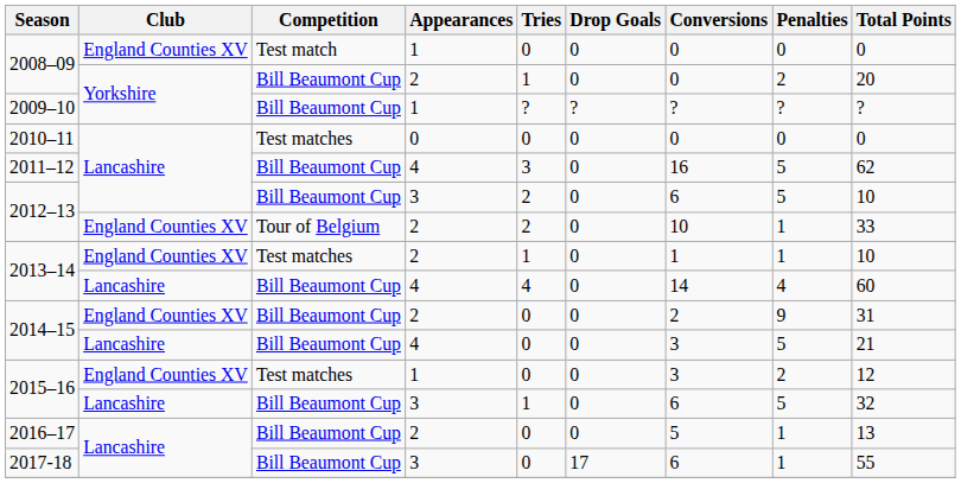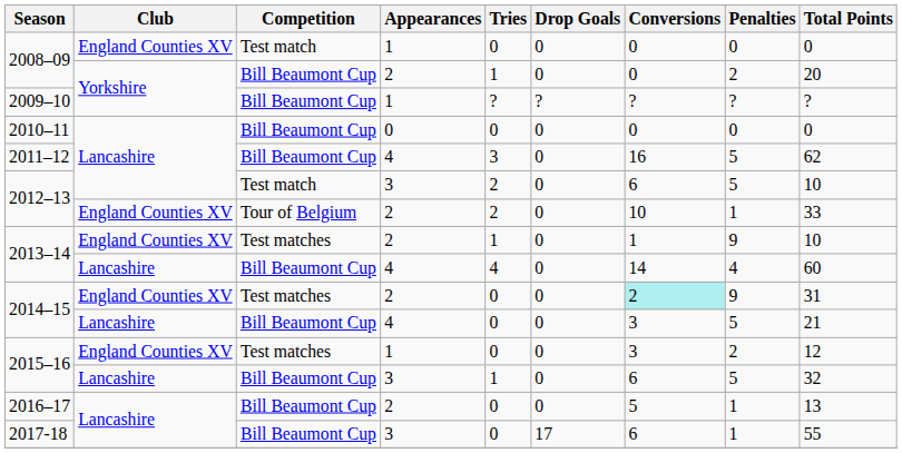2010–11 | Competition: Test matches -> Bill Beaumont Cup
2012–13 / 3 | Competition: Bill Beaumont Cup -> Test match
2013–14 / 2 | Penalties: 1 -> 9
2014–15 / 2 | Competition: Bill Beaumont Cup -> Test matches
2014–15 / 2 | Conversions: no background -> paleturquoise background
